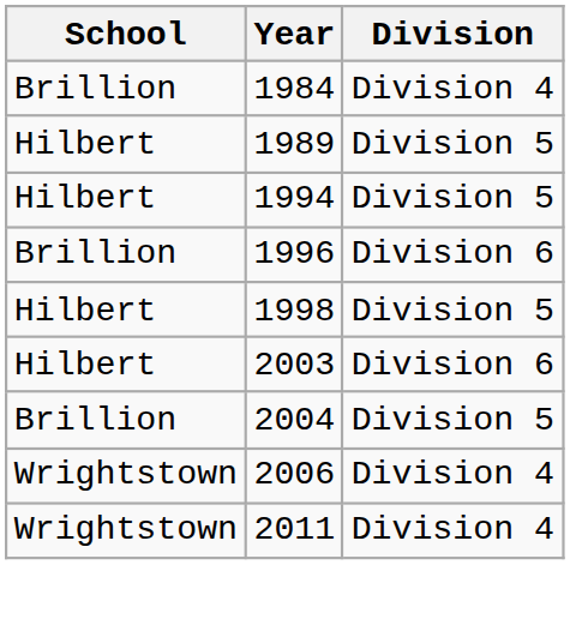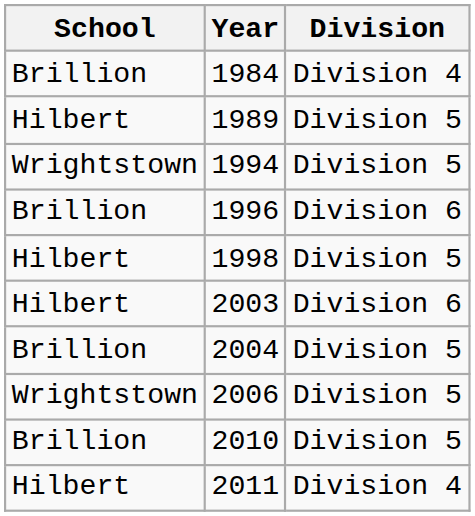1994 | School: Hilbert -> Wrightstown
2006 | Division: Division 4 -> Division 5
+ row: Brillion | 2010 | Division 5
2011 | School: Wrightstown -> Hilbert
